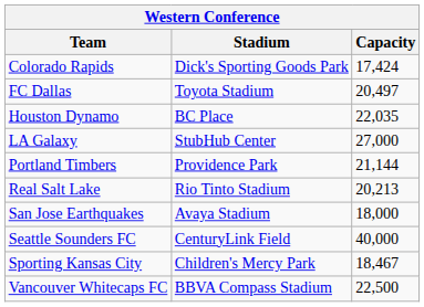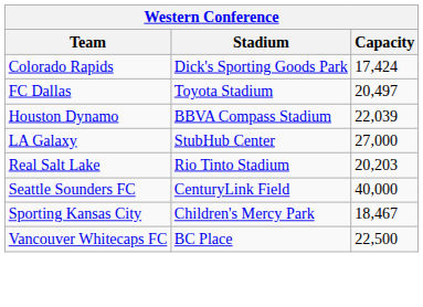Houston Dynamo | Stadium: BC Place -> BBVA Compass Stadium
Houston Dynamo | Capacity: 22,035 -> 22,039
- row: Portland Timbers | Providence Park | 21,144
Real Salt Lake | Capacity: 20,213 -> 20,203
- row: San Jose Earthquakes | Avaya Stadium | 18,000
Vancouver Whitecaps FC | Stadium: BBVA Compass Stadium -> BC Place
